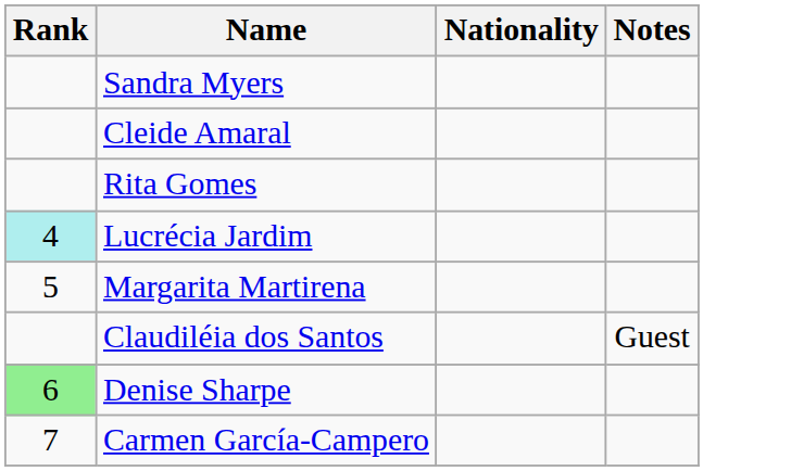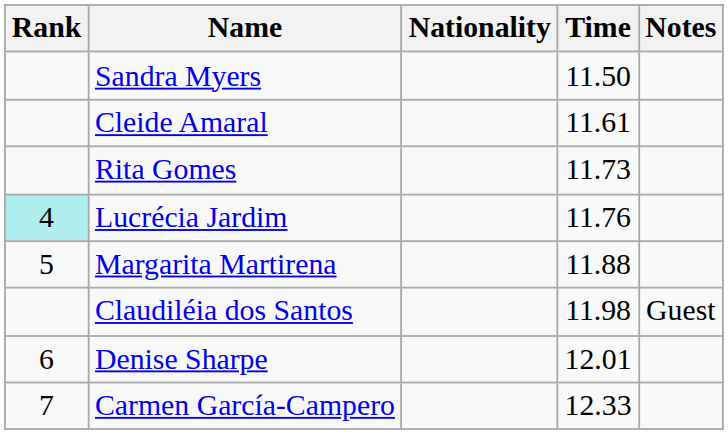+ column: Time | 11.50 | 11.61 | 11.73 | 11.76 | 11.88 | 11.98 | 12.01 | 12.33
Denise Sharpe | Rank: lightgreen background -> no background
